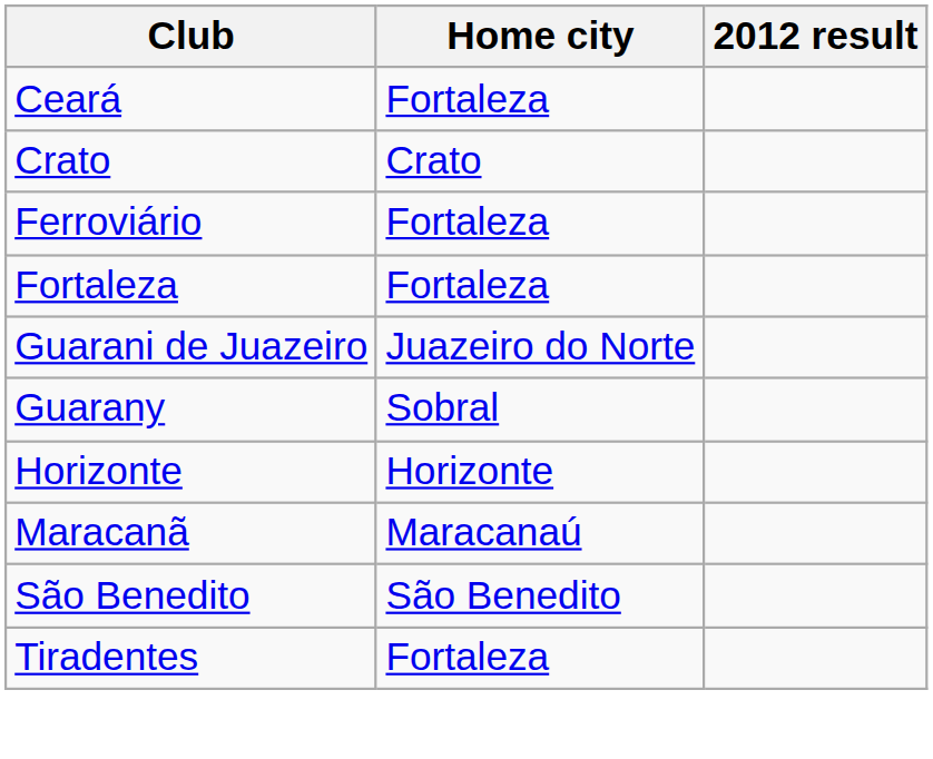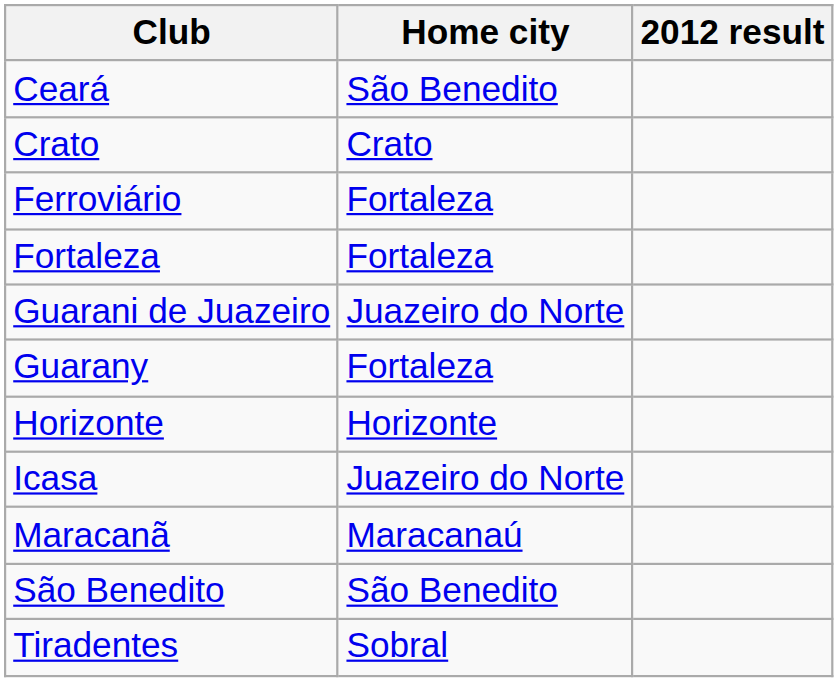Ceará | Home city: Fortaleza -> São Benedito
Guarany | Home city: Sobral -> Fortaleza
+ row: Icasa | Juazeiro do Norte
Tiradentes | Home city: Fortaleza -> Sobral
